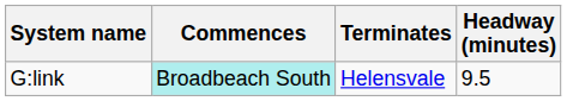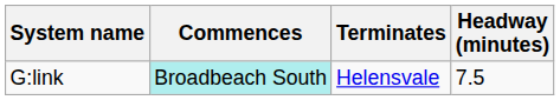G:link | Headway (minutes): 9.5 -> 7.5
